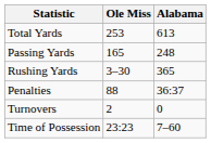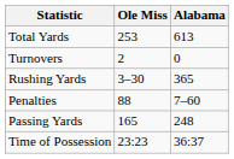rows swapped: Passing Yards <-> Turnovers
Penalties | Alabama: 36:37 -> 7–60
Time of Possession | Alabama: 7–60 -> 36:37
